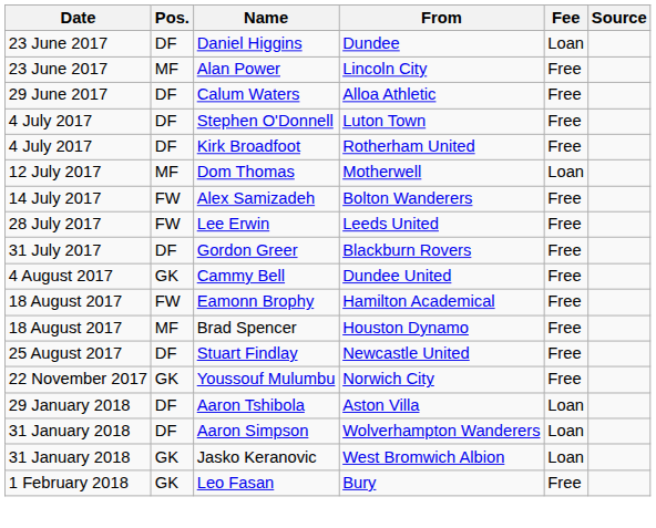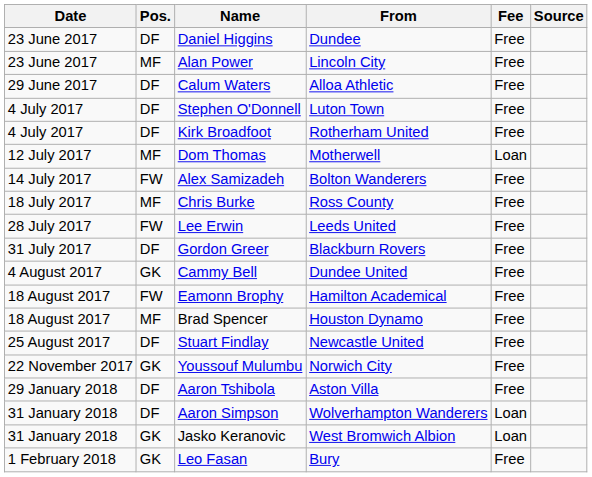Daniel Higgins | Fee: Loan -> Free
+ row: 18 July 2017 | MF | Chris Burke | Ross County | Free
Aaron Tshibola | Fee: Loan -> Free
